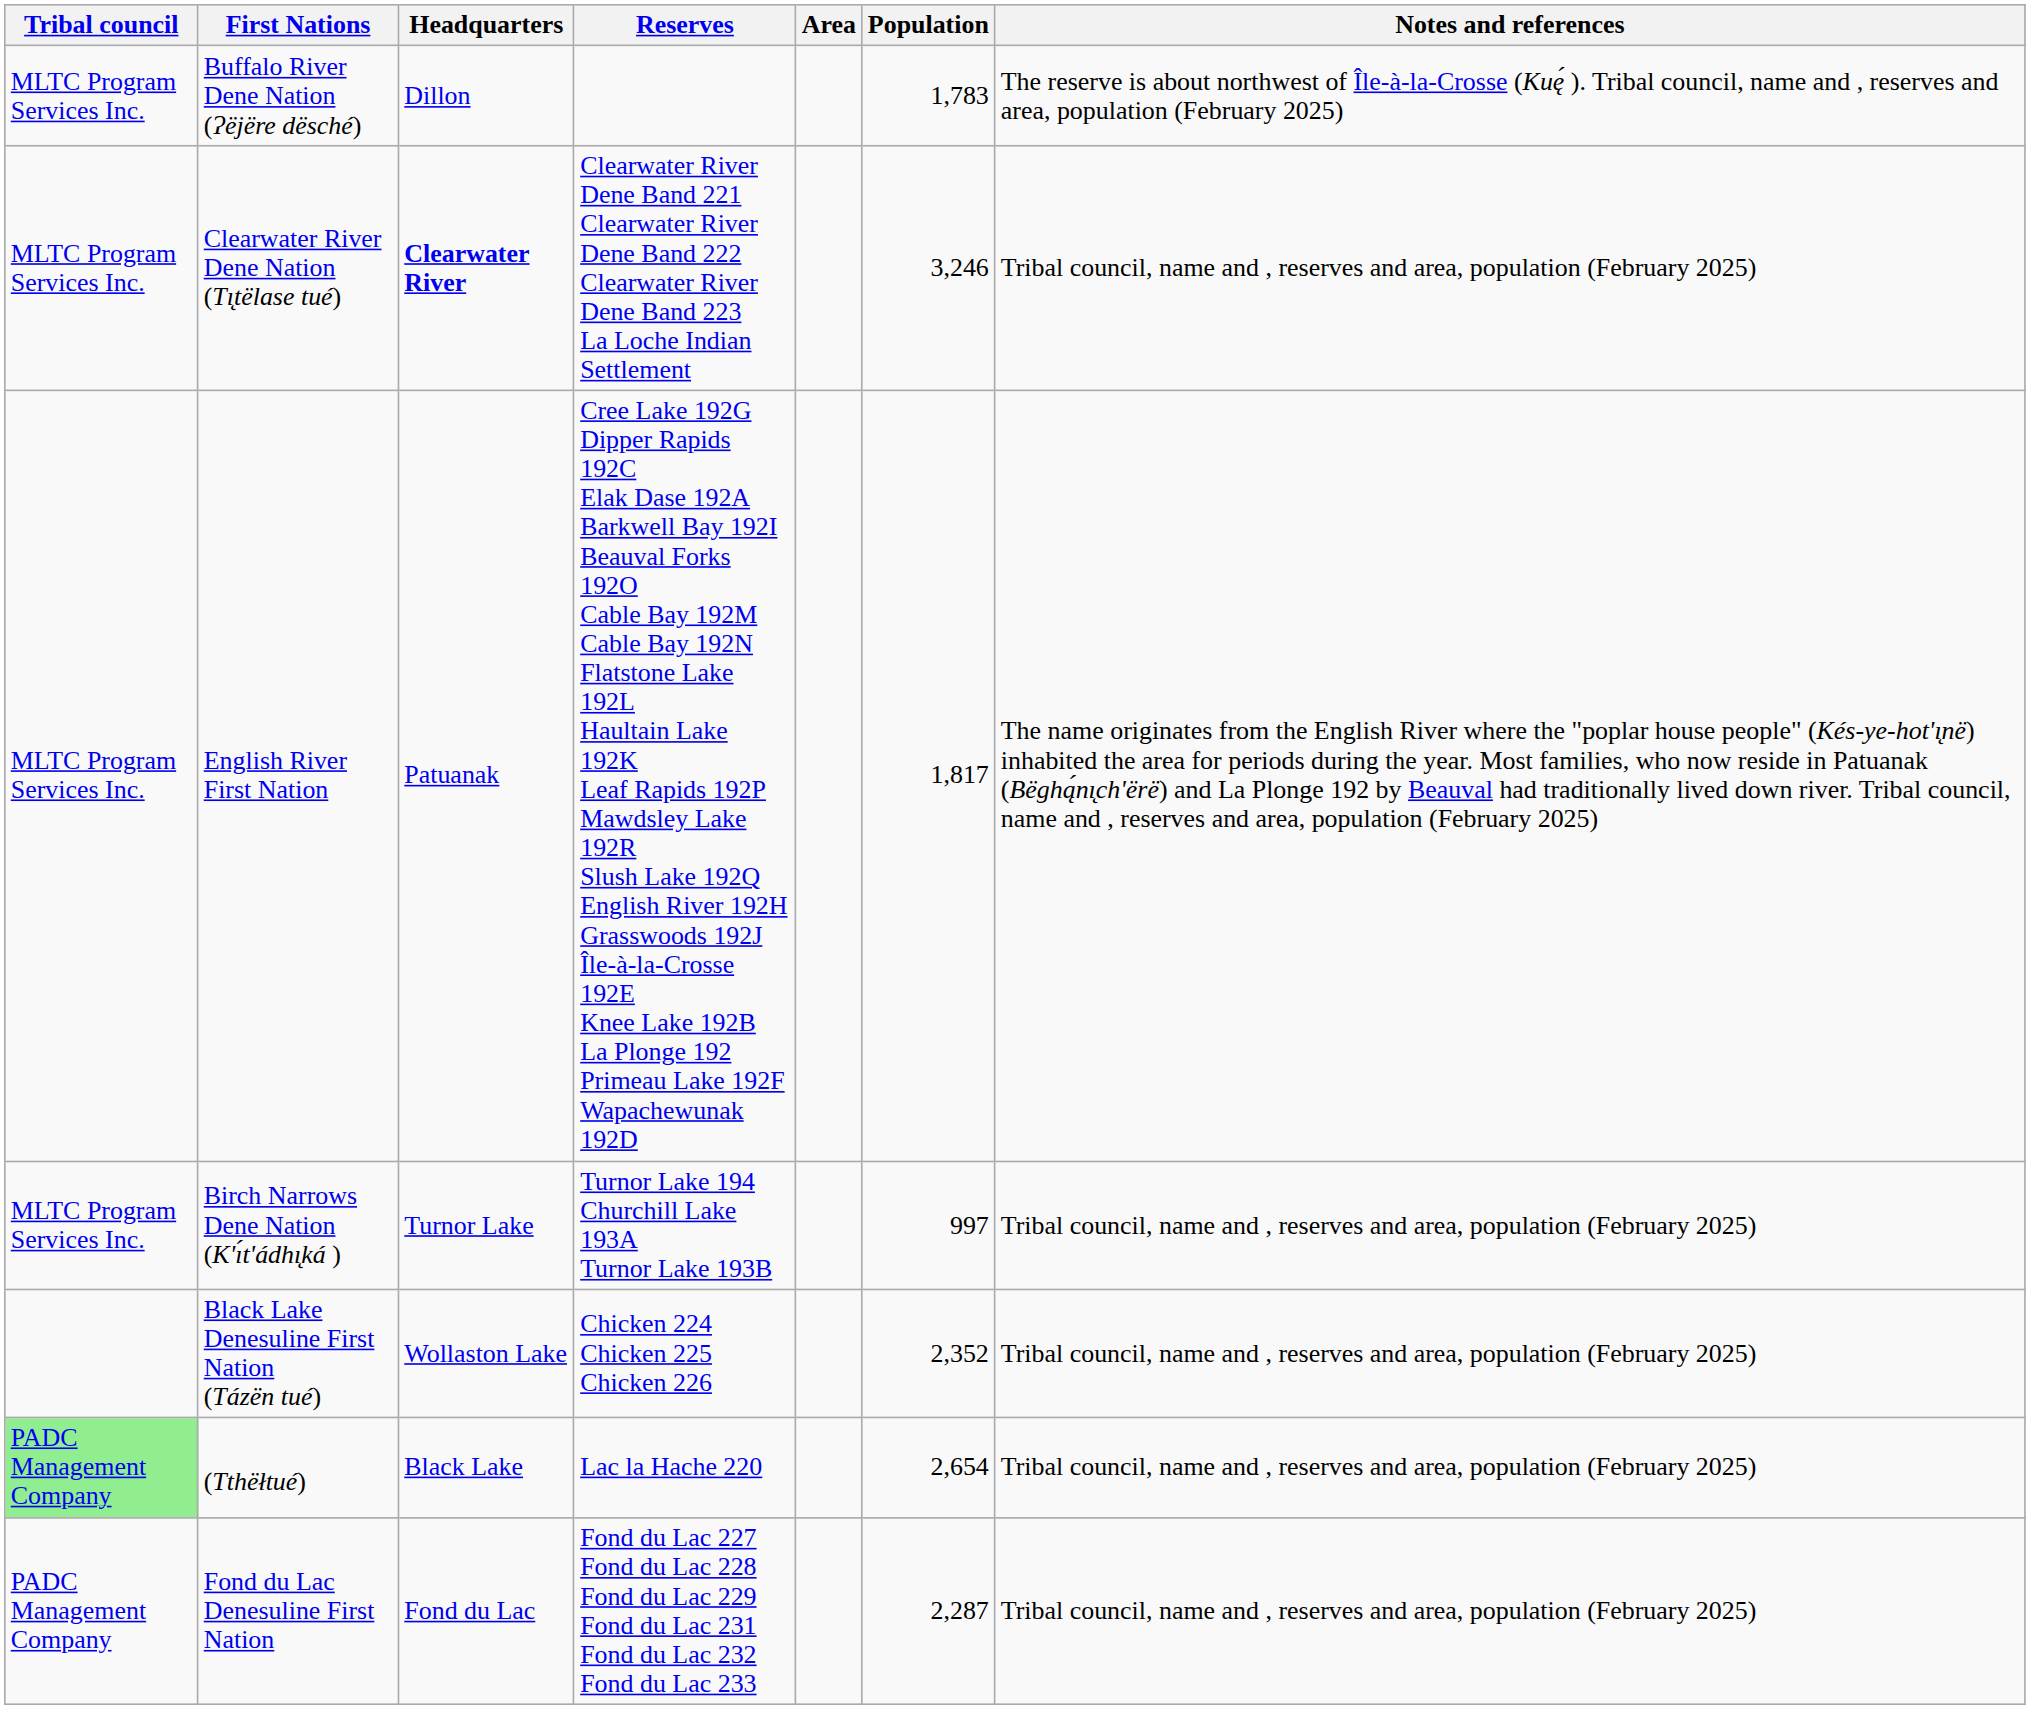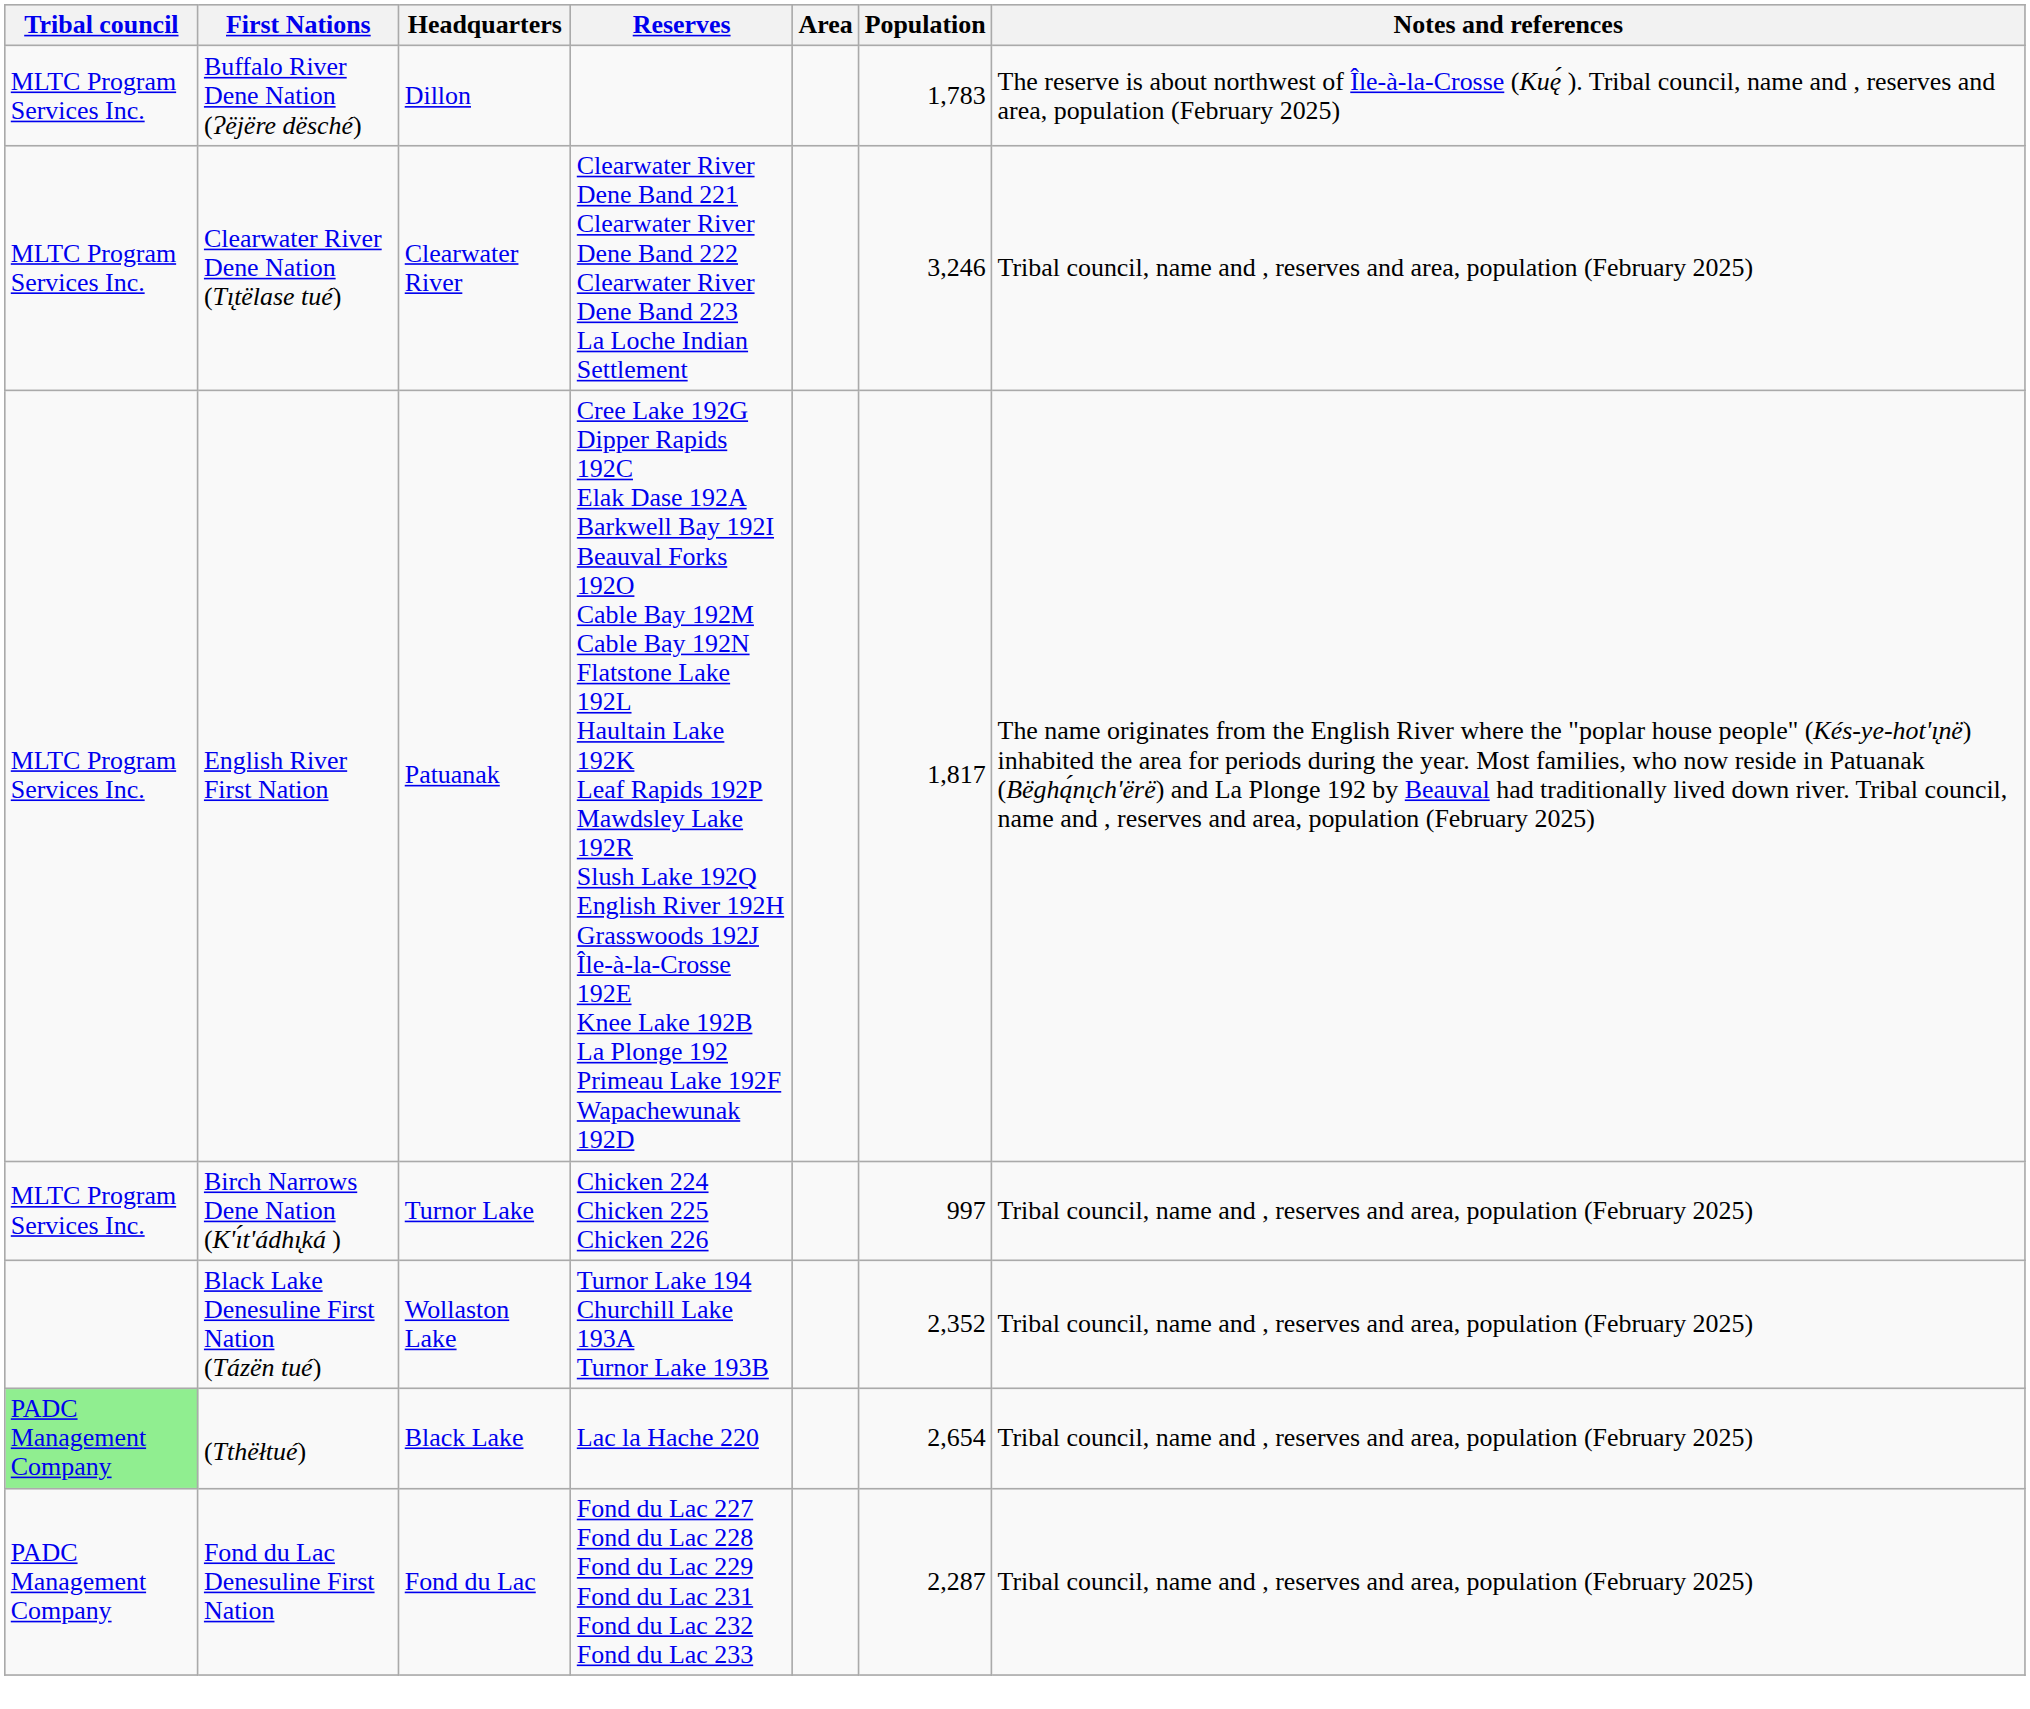Clearwater River Dene Nation (Tı̨tëlase tué) | Headquarters: bold -> normal
Birch Narrows Dene Nation (K'ı́t'ádhı̨ká ) | Reserves: Turnor Lake 194 Churchill Lake 193A Turnor Lake 193B -> Chicken 224 Chicken 225 Chicken 226
Black Lake Denesuline First Nation (Tázën tué) | Reserves: Chicken 224 Chicken 225 Chicken 226 -> Turnor Lake 194 Churchill Lake 193A Turnor Lake 193B
